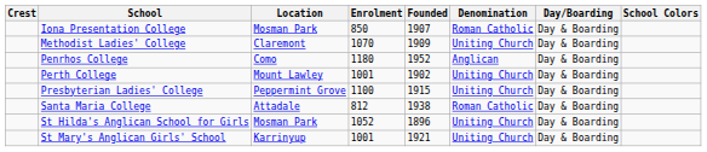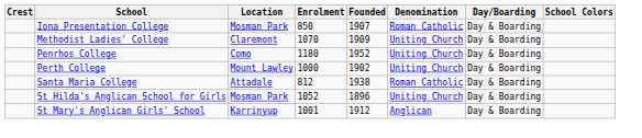Penrhos College | Denomination: Anglican -> Uniting Church
Perth College | Enrolment: 1001 -> 1000
- row: Presbyterian Ladies' College | Peppermint Grove | 1100 | 1915 | Uniting Church | Day & Boarding
St Mary's Anglican Girls' School | Founded: 1921 -> 1912
St Mary's Anglican Girls' School | Denomination: Uniting Church -> Anglican
